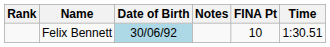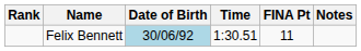columns swapped: Time <-> Notes
Felix Bennett | FINA Pt: 10 -> 11
